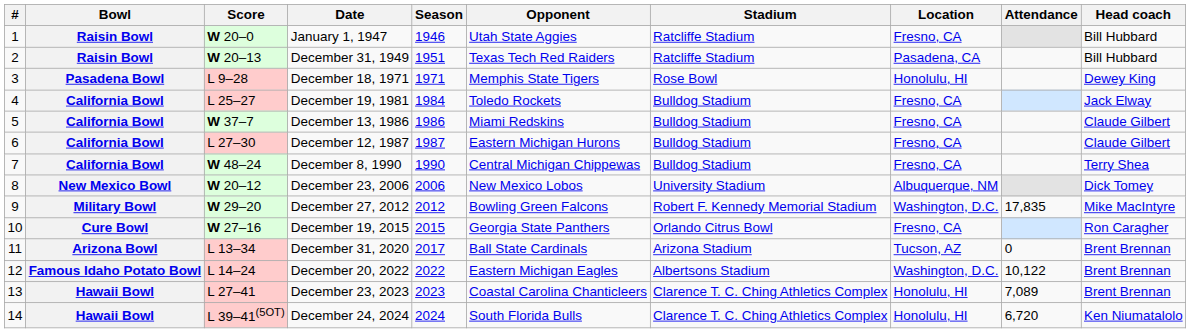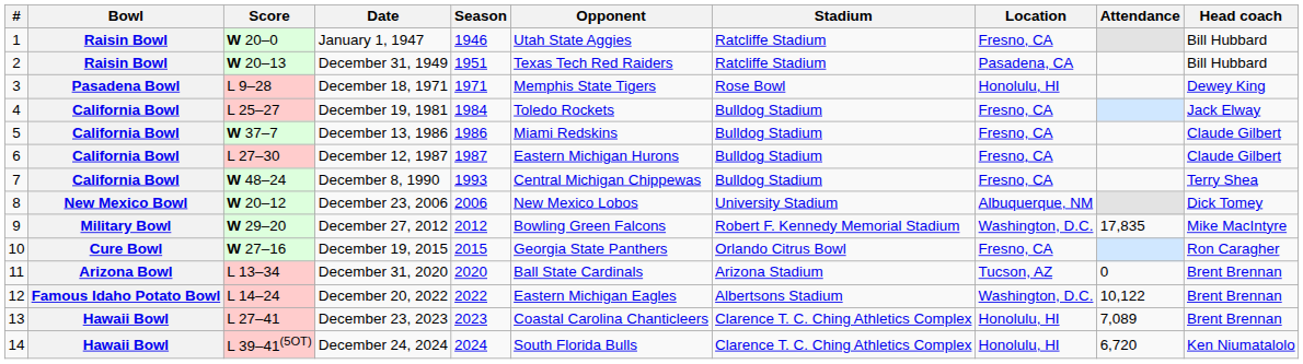December 8, 1990 | Season: 1990 -> 1993
December 31, 2020 | Season: 2017 -> 2020
